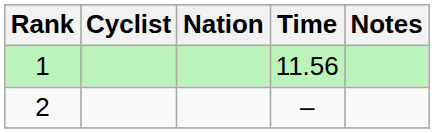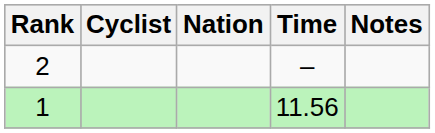rows swapped: 1 <-> 2
